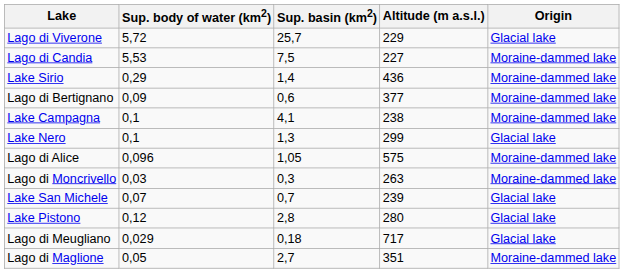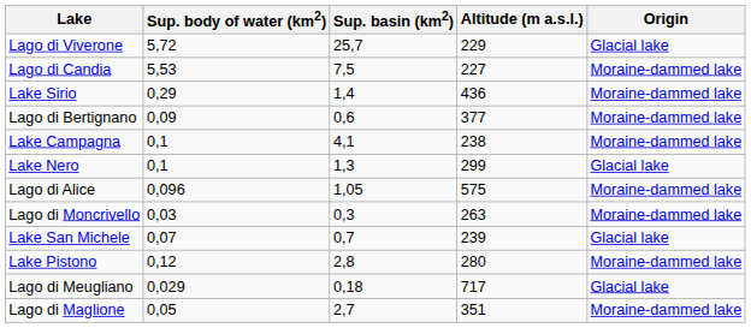Lake Pistono | Origin: Glacial lake -> Moraine-dammed lake
